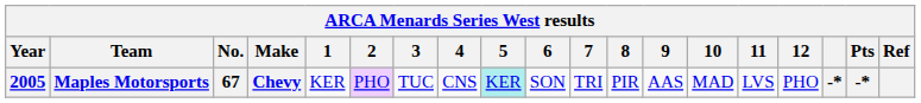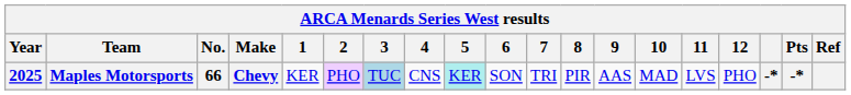Maples Motorsports | Year: 2005 -> 2025
Maples Motorsports | No.: 67 -> 66
Maples Motorsports | 3: no background -> lightblue background
